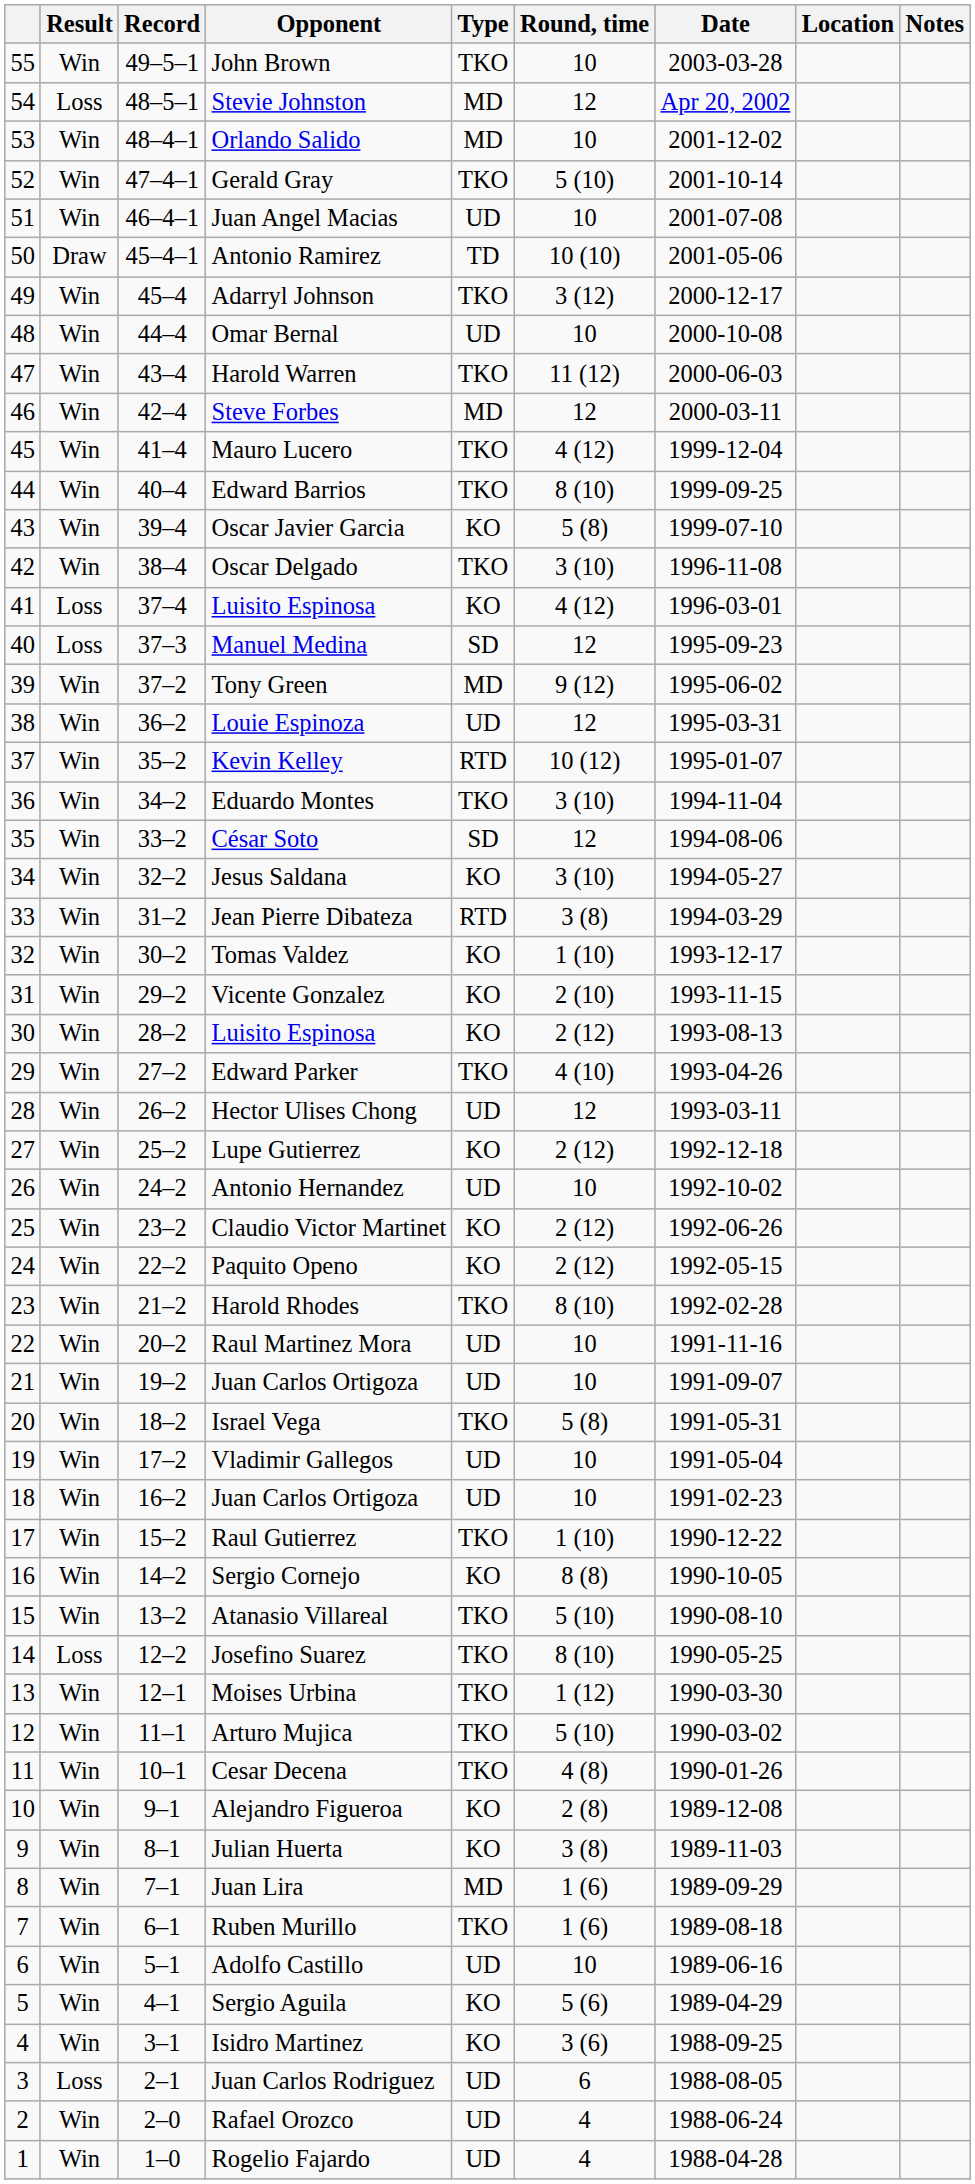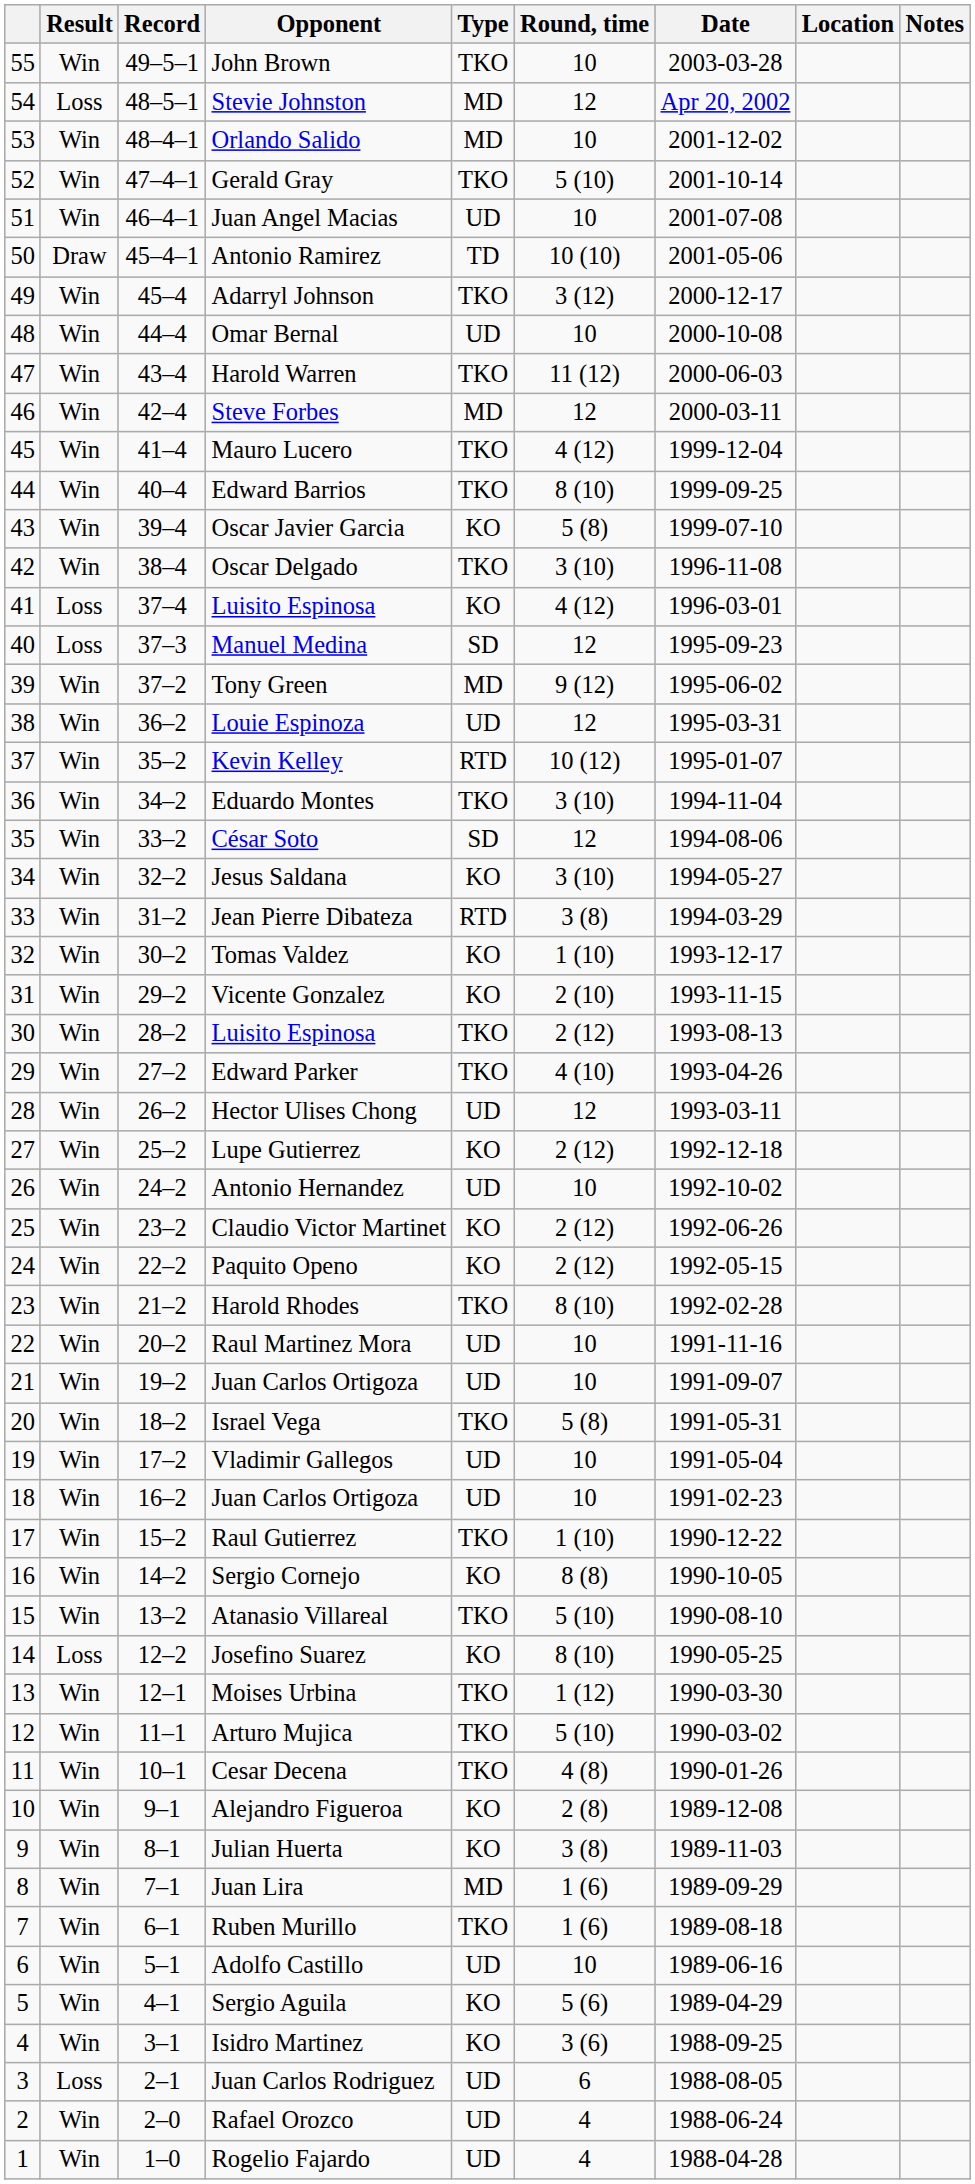30 / Luisito Espinosa | Type: KO -> TKO
Josefino Suarez | Type: TKO -> KO
